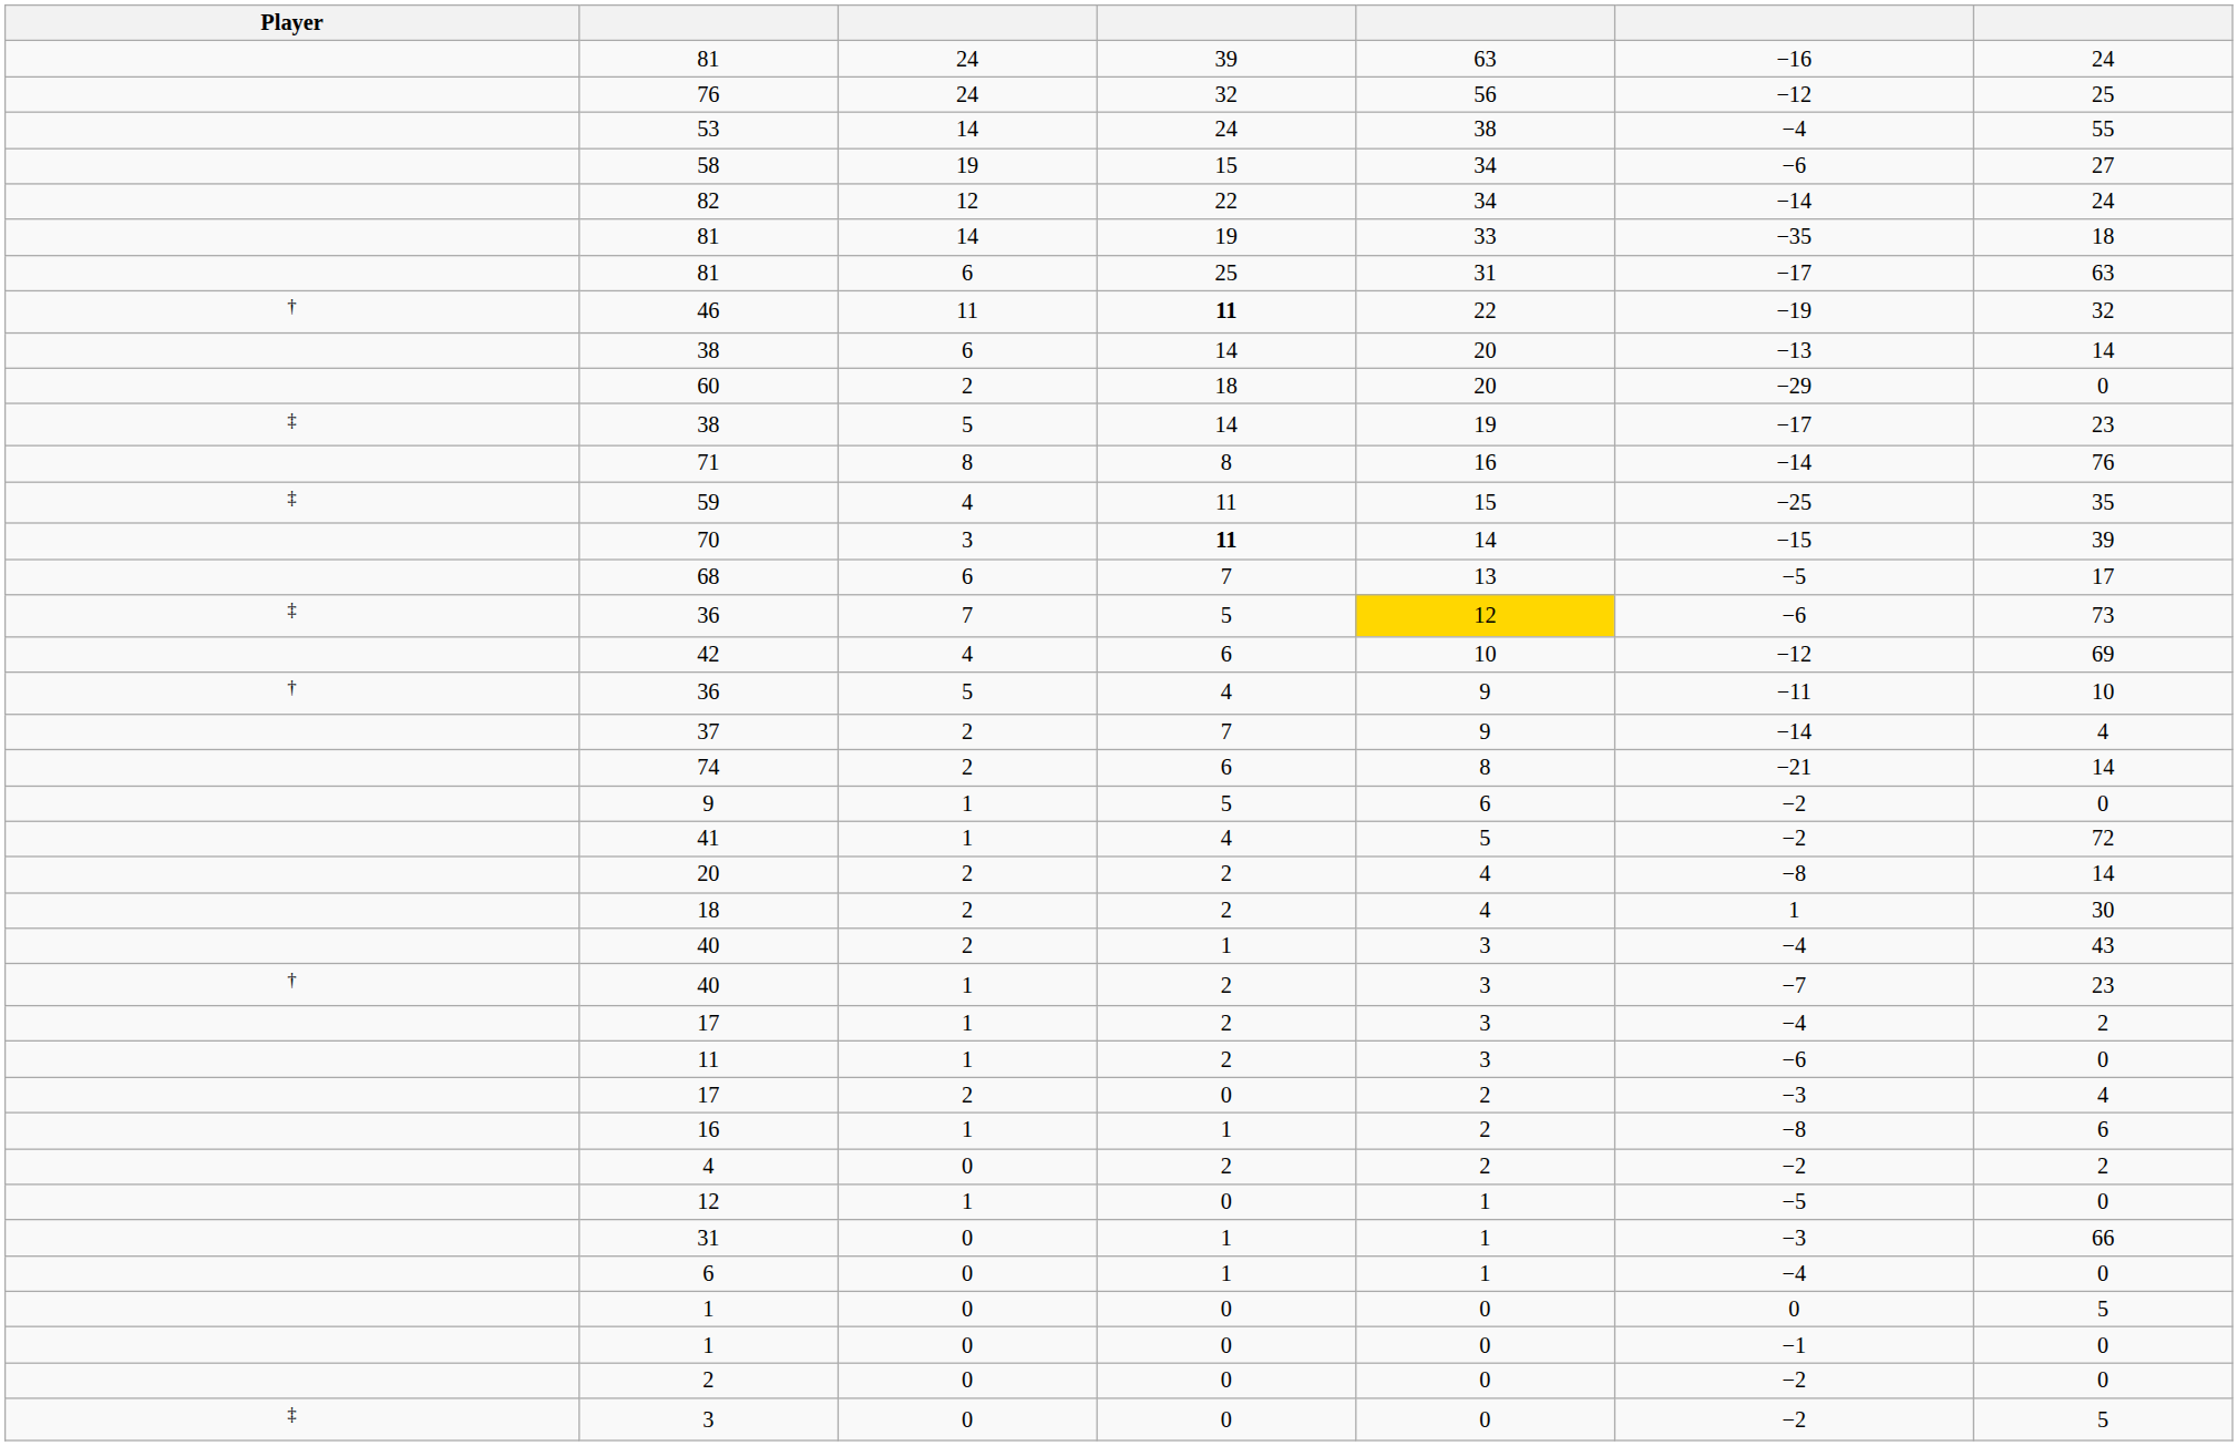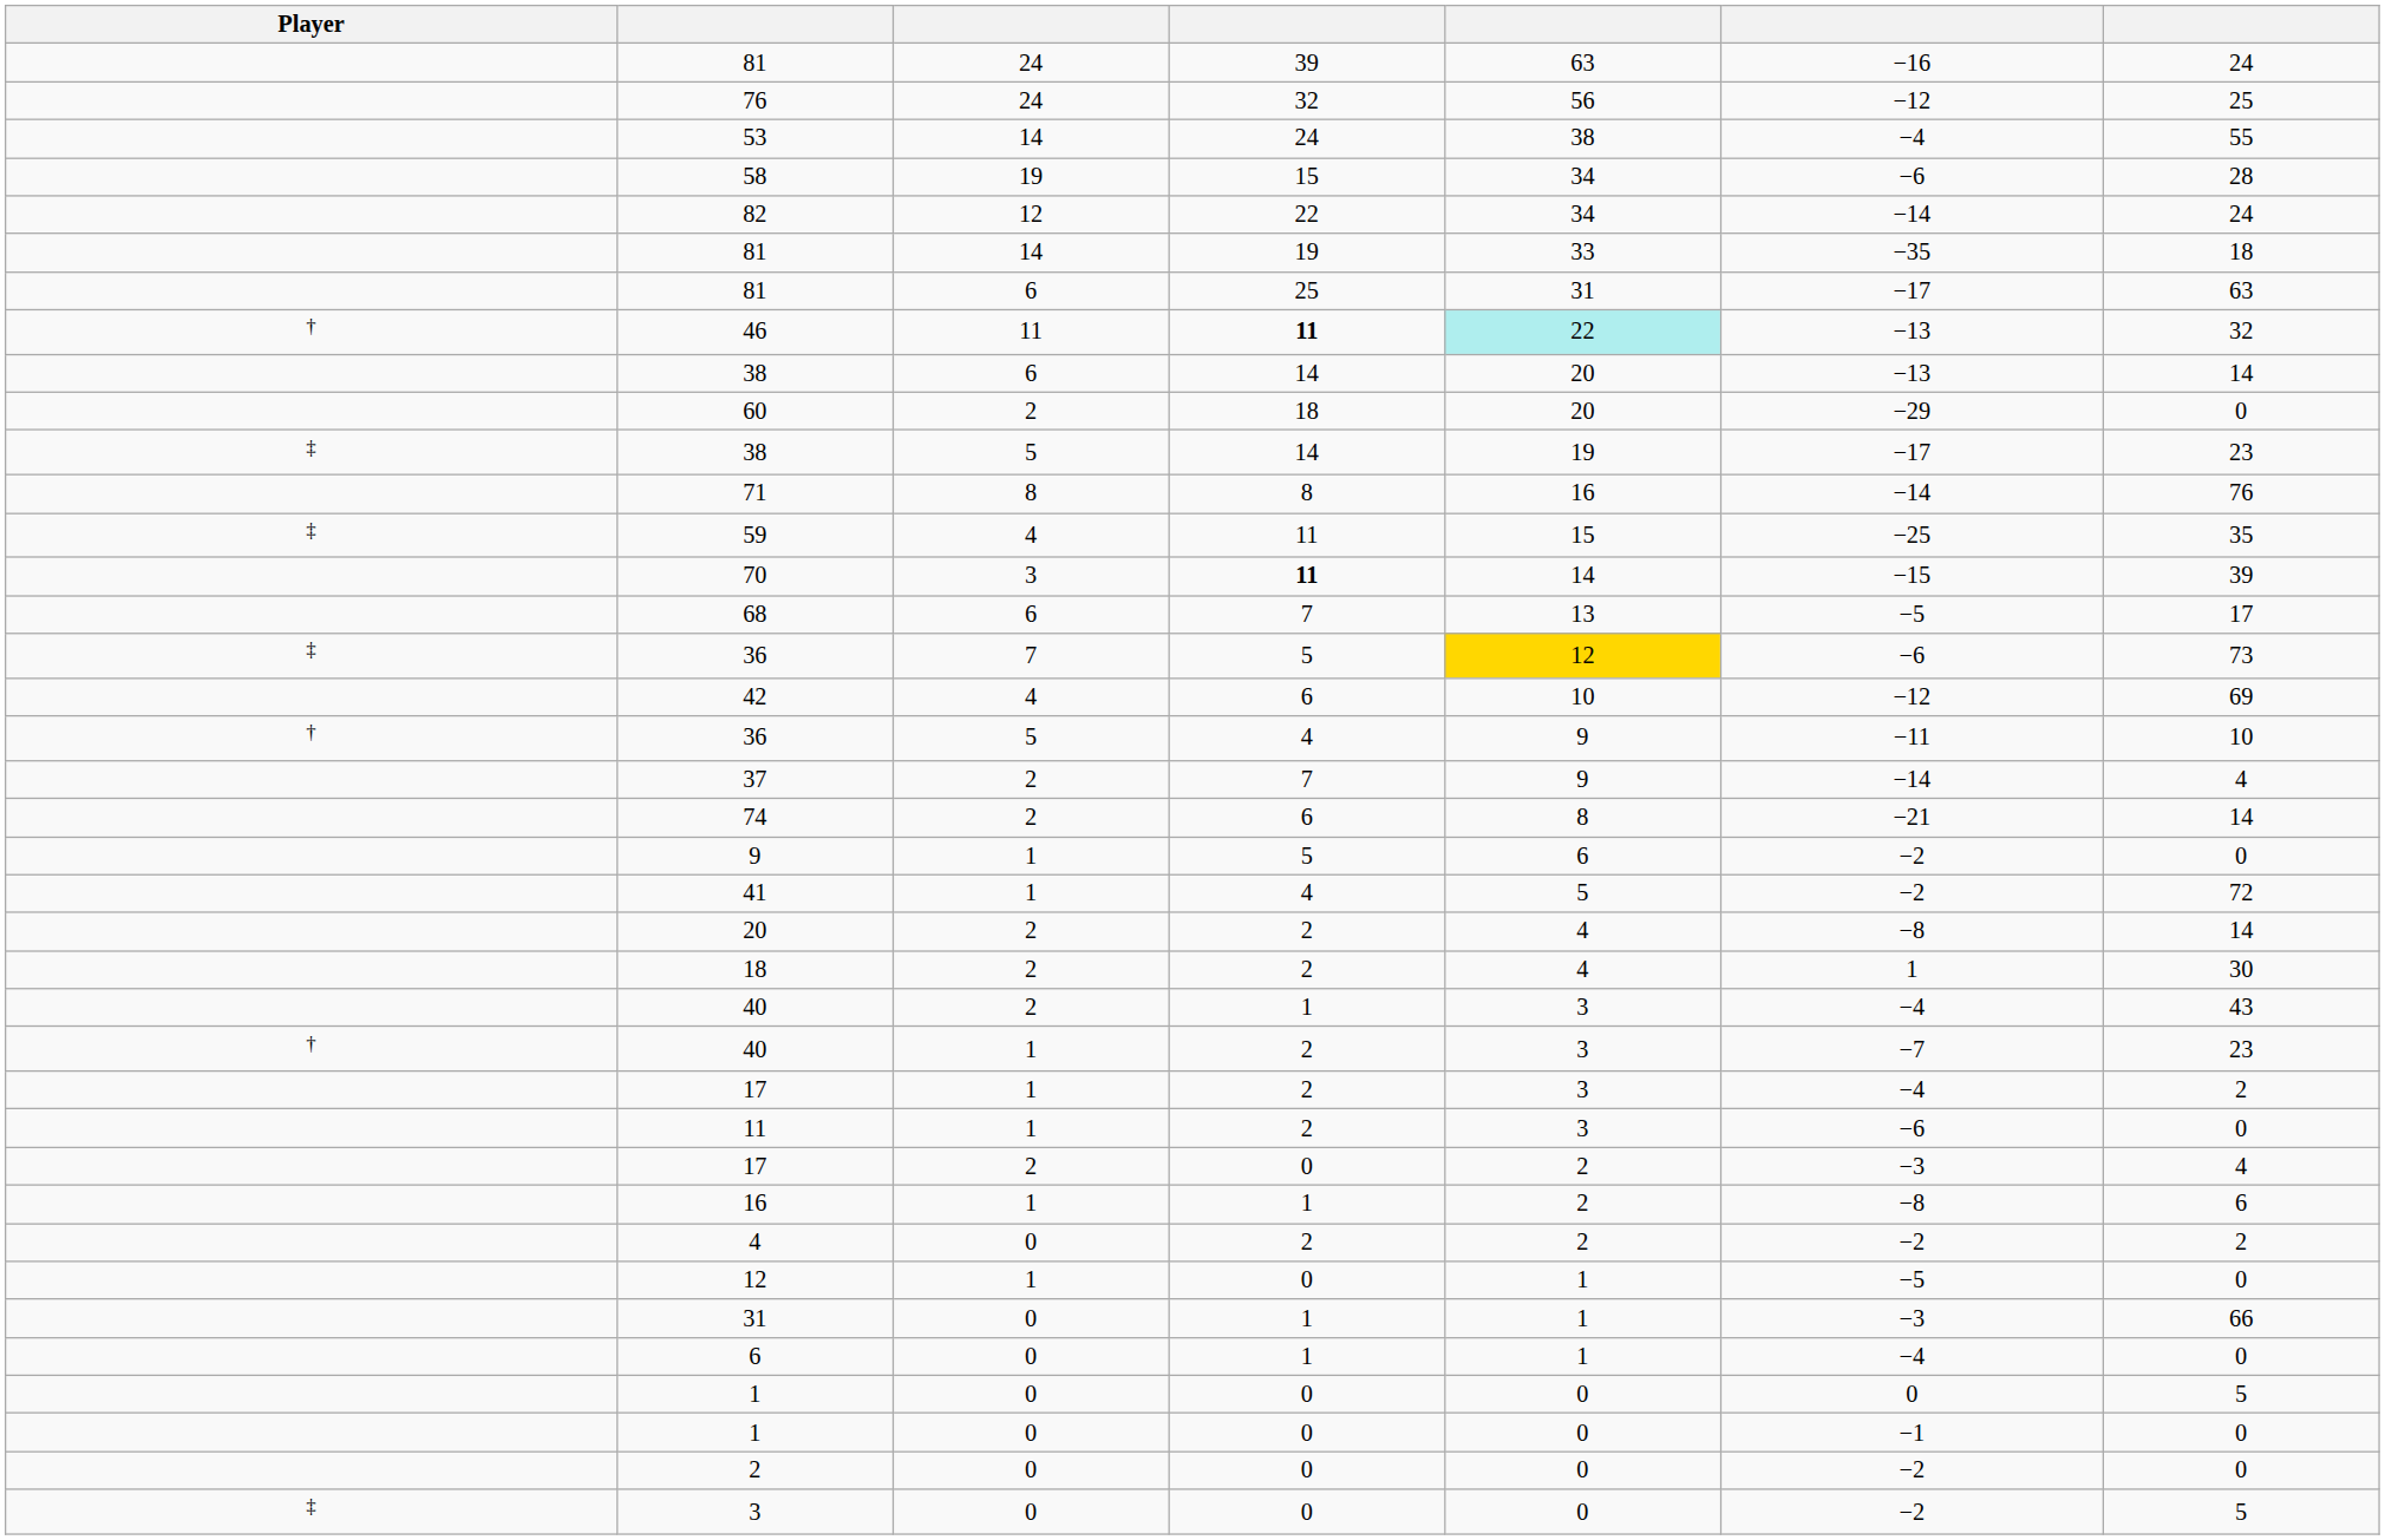58 | column 7: 27 -> 28
46 | column 5: no background -> paleturquoise background
46 | column 6: −19 -> −13
